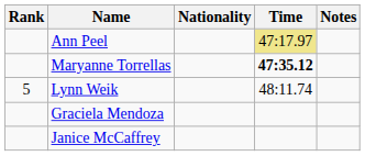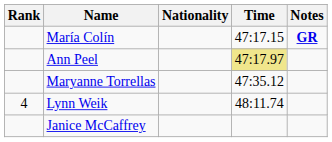+ row: María Colín | 47:17.15 | GR
Maryanne Torrellas | Time: bold -> normal
Lynn Weik | Rank: 5 -> 4
- row: Graciela Mendoza
